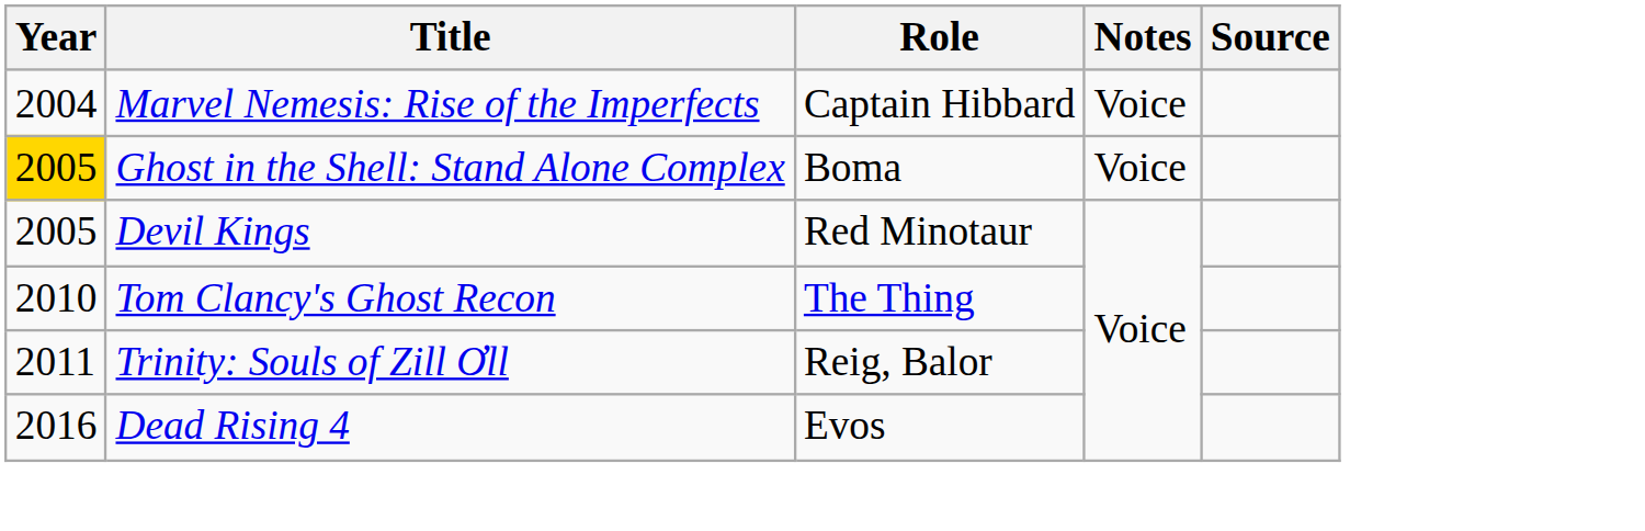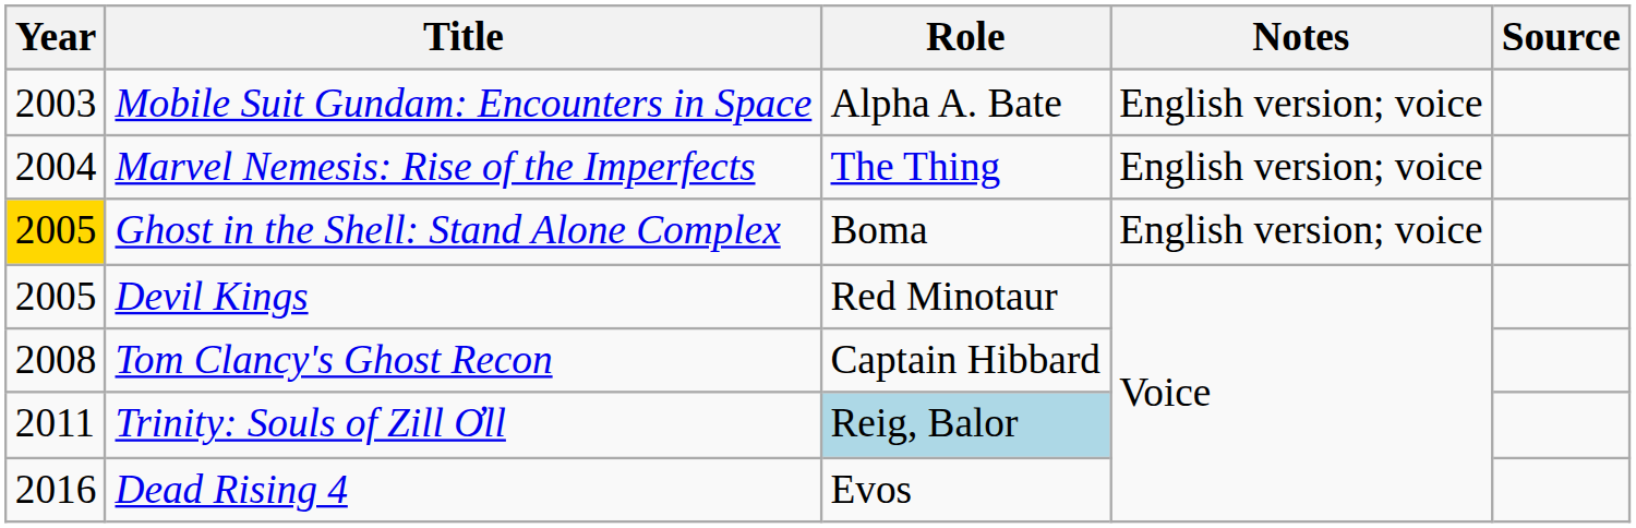+ row: 2003 | Mobile Suit Gundam: Encounters in Space | Alpha A. Bate | English version; voice
Marvel Nemesis: Rise of the Imperfects | Role: Captain Hibbard -> The Thing
Marvel Nemesis: Rise of the Imperfects | Notes: Voice -> English version; voice
Ghost in the Shell: Stand Alone Complex | Notes: Voice -> English version; voice
Tom Clancy's Ghost Recon | Year: 2010 -> 2008
Tom Clancy's Ghost Recon | Role: The Thing -> Captain Hibbard
Trinity: Souls of Zill Ơll | Role: no background -> lightblue background
